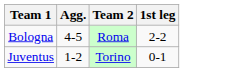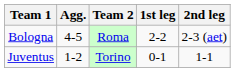+ column: 2nd leg | 2-3 (aet) | 1-1
